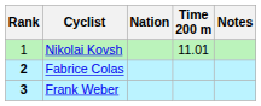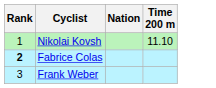- column: Notes
Nikolai Kovsh | Time 200 m: 11.01 -> 11.10
Frank Weber | Rank: bold -> normal
